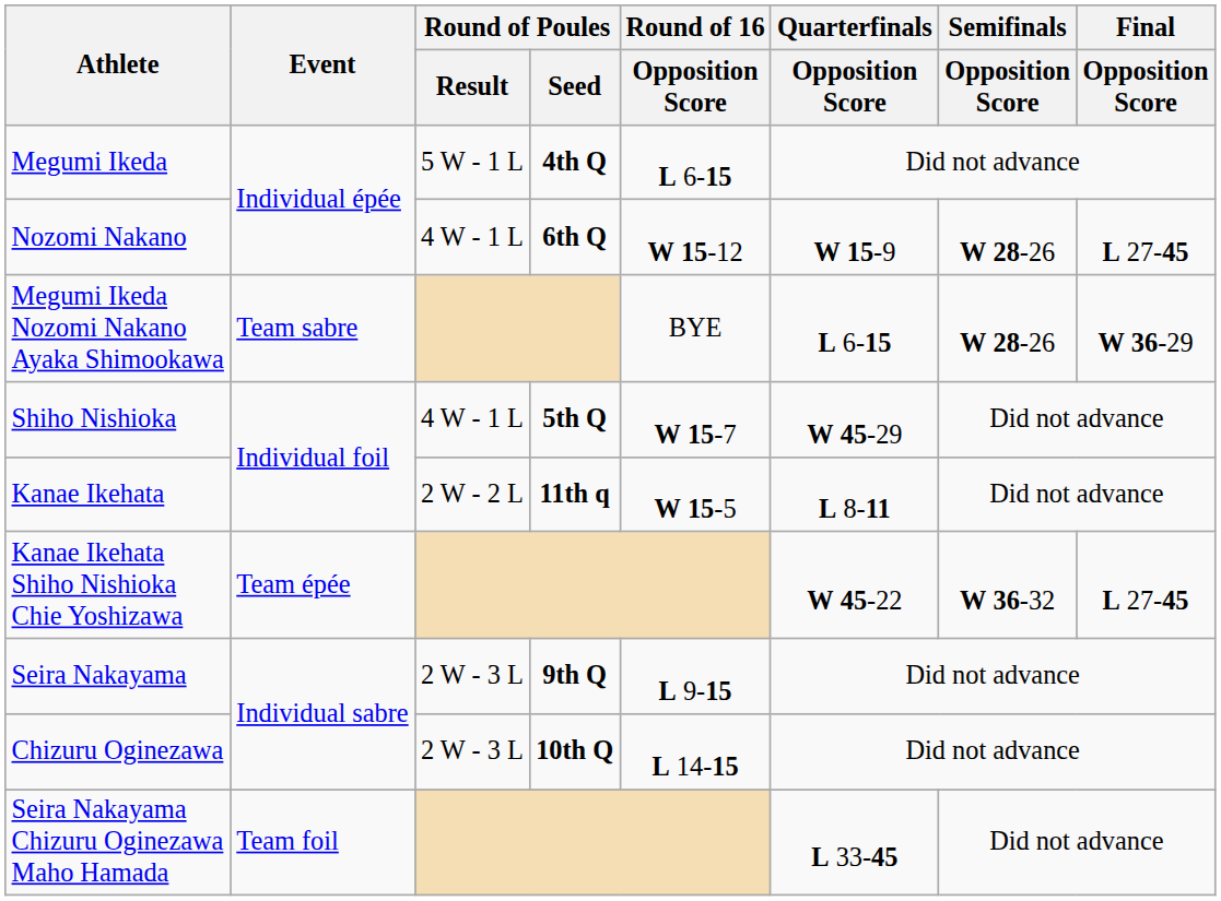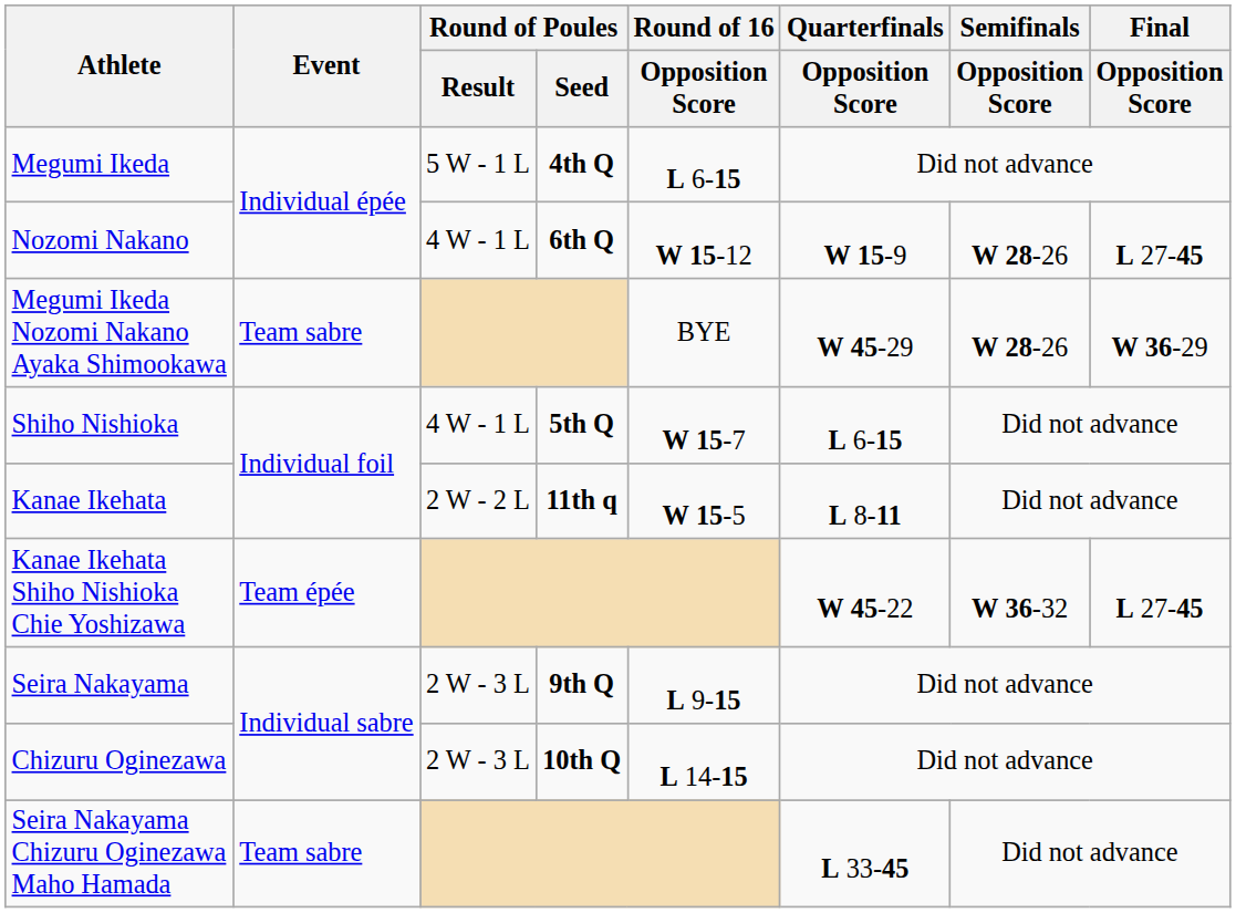Megumi Ikeda Nozomi Nakano Ayaka Shimookawa | Quarterfinals / Opposition Score: L 6-15 -> W 45-29
Shiho Nishioka | Quarterfinals / Opposition Score: W 45-29 -> L 6-15
Seira Nakayama Chizuru Oginezawa Maho Hamada | Event: Team foil -> Team sabre
